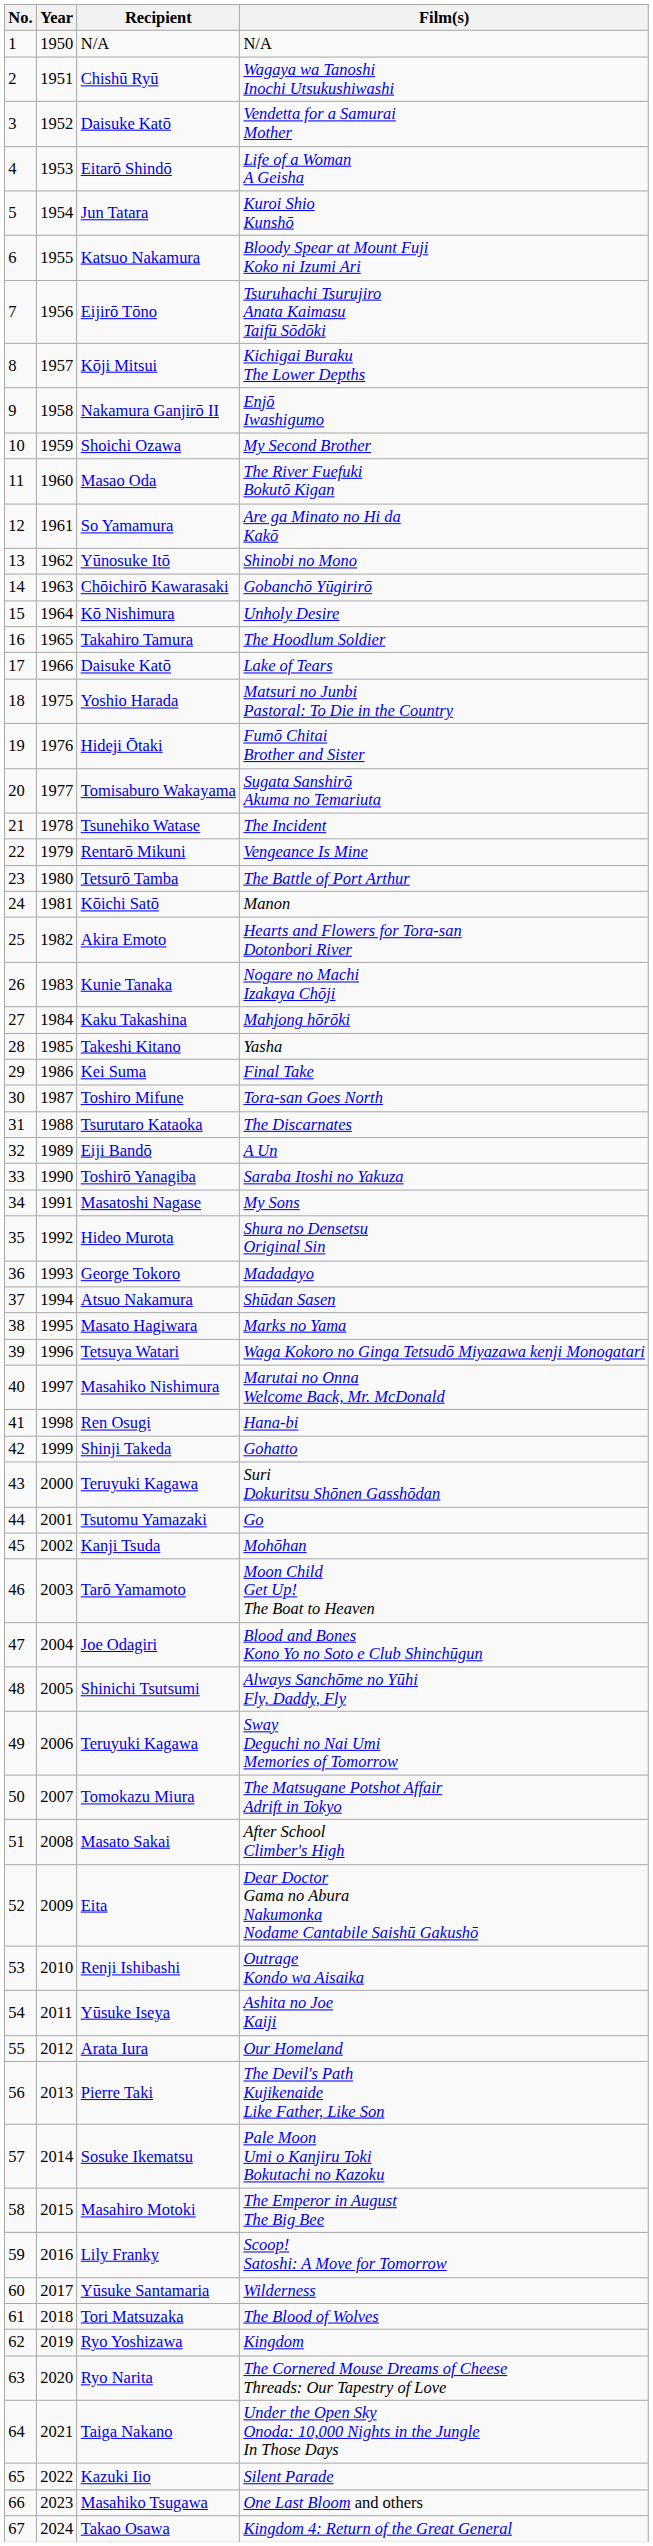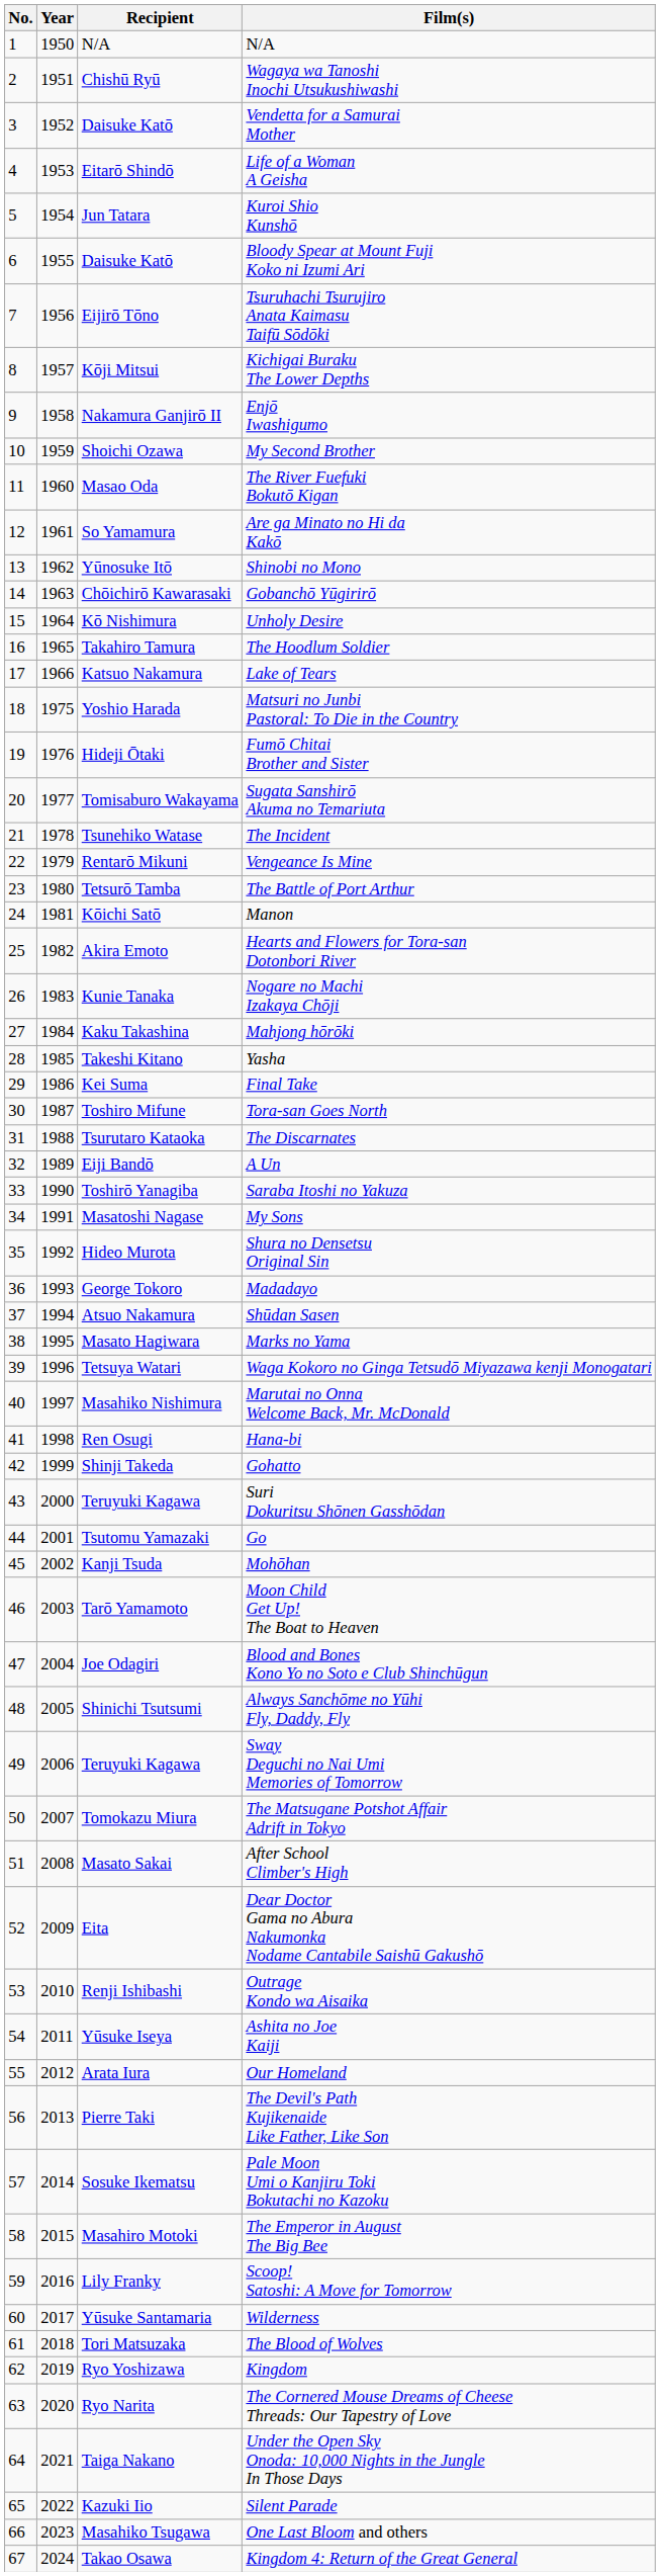Bloody Spear at Mount Fuji Koko ni Izumi Ari | Recipient: Katsuo Nakamura -> Daisuke Katō
Lake of Tears | Recipient: Daisuke Katō -> Katsuo Nakamura
